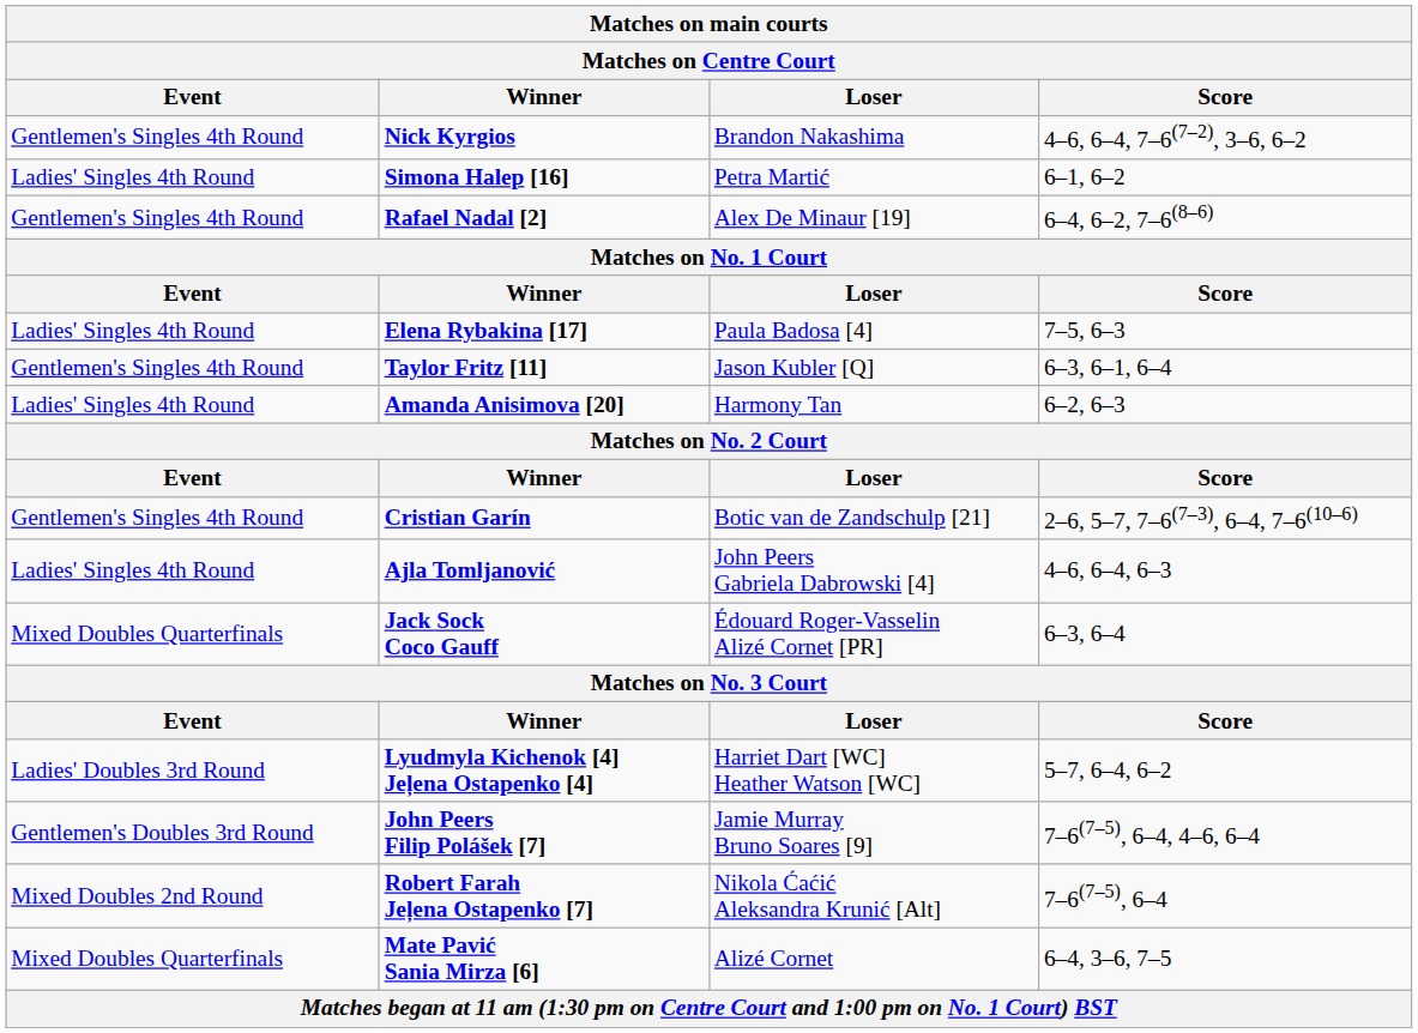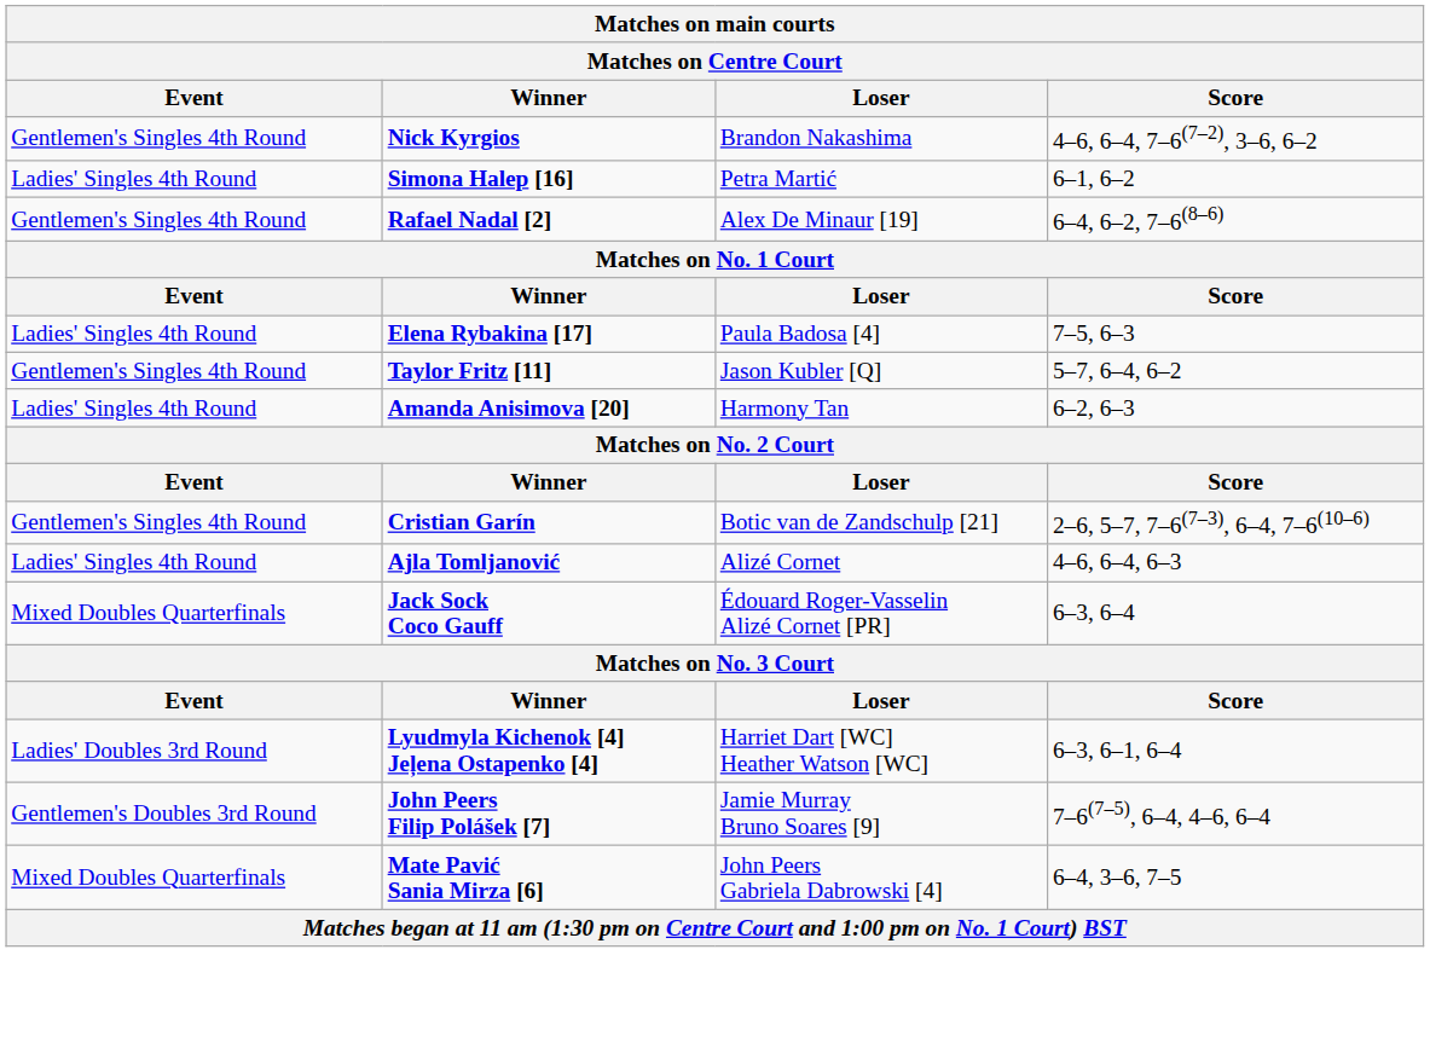Taylor Fritz [11] | Score: 6–3, 6–1, 6–4 -> 5–7, 6–4, 6–2
Ajla Tomljanović | Loser: John Peers Gabriela Dabrowski [4] -> Alizé Cornet
Lyudmyla Kichenok [4] Jeļena Ostapenko [4] | Score: 5–7, 6–4, 6–2 -> 6–3, 6–1, 6–4
- row: Mixed Doubles 2nd Round | Robert Farah Jeļena Ostapenko [7] | Nikola Ćaćić Aleksandra Krunić [Alt] | 7–6(7–5), 6–4
Mate Pavić Sania Mirza [6] | Loser: Alizé Cornet -> John Peers Gabriela Dabrowski [4]
